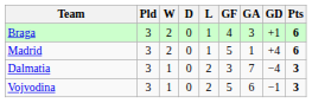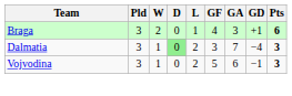- row: Madrid | 3 | 2 | 0 | 1 | 5 | 1 | +4 | 6
Dalmatia | D: no background -> lightgreen background
